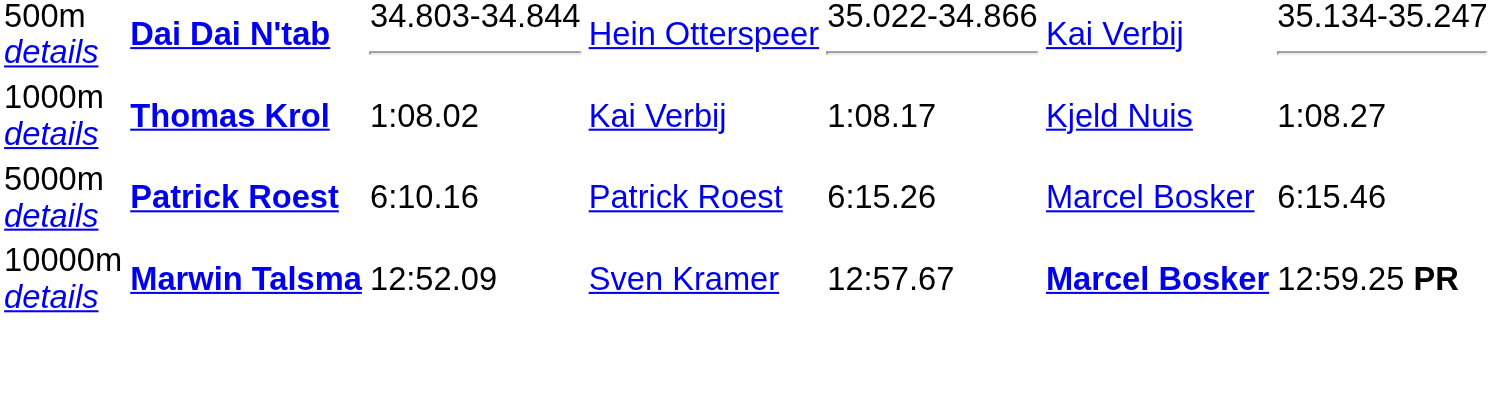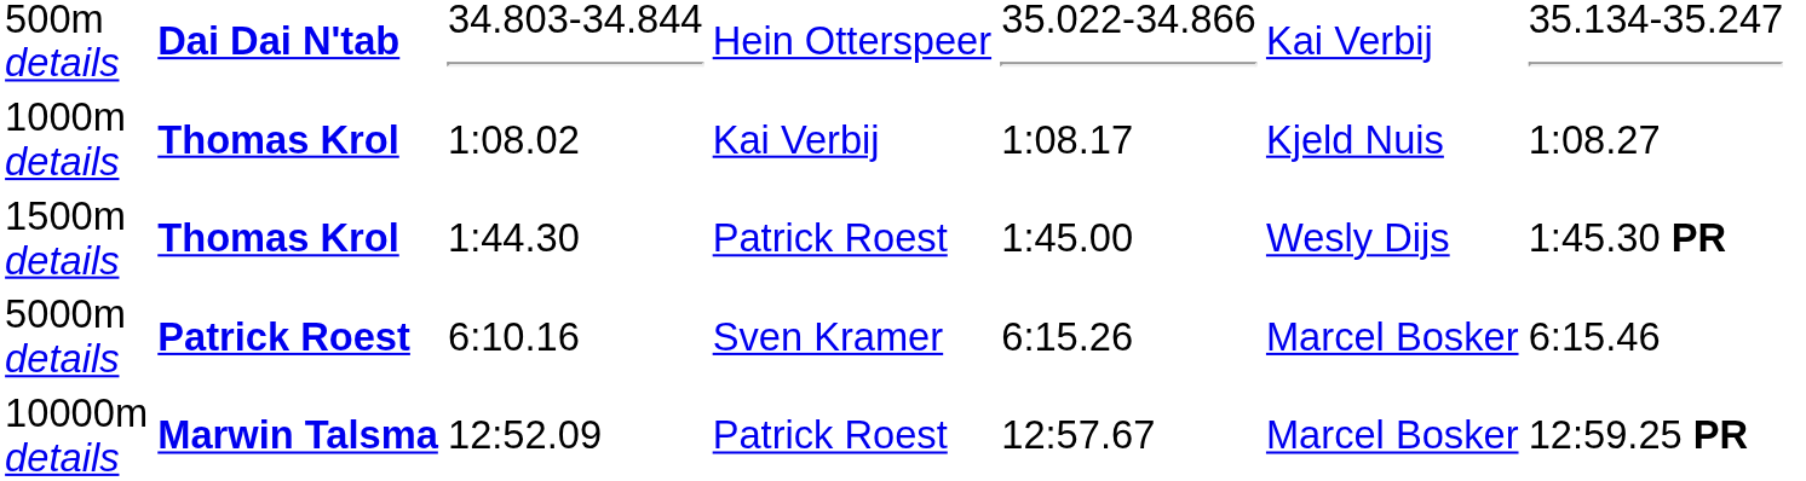+ row: 1500m details | Thomas Krol | 1:44.30 | Patrick Roest | 1:45.00 | Wesly Dijs | 1:45.30 PR
5000m details | column 4: Patrick Roest -> Sven Kramer
10000m details | column 4: Sven Kramer -> Patrick Roest
10000m details | column 6: bold -> normal
